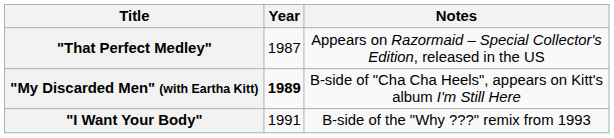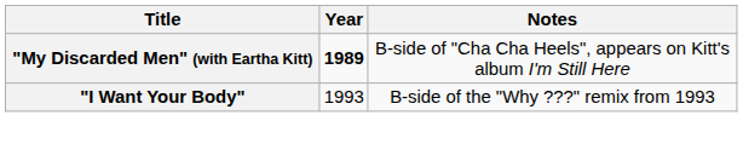- row: "That Perfect Medley" | 1987 | Appears on Razormaid – Special Collector's Edition, released in the US
"I Want Your Body" | Year: 1991 -> 1993
